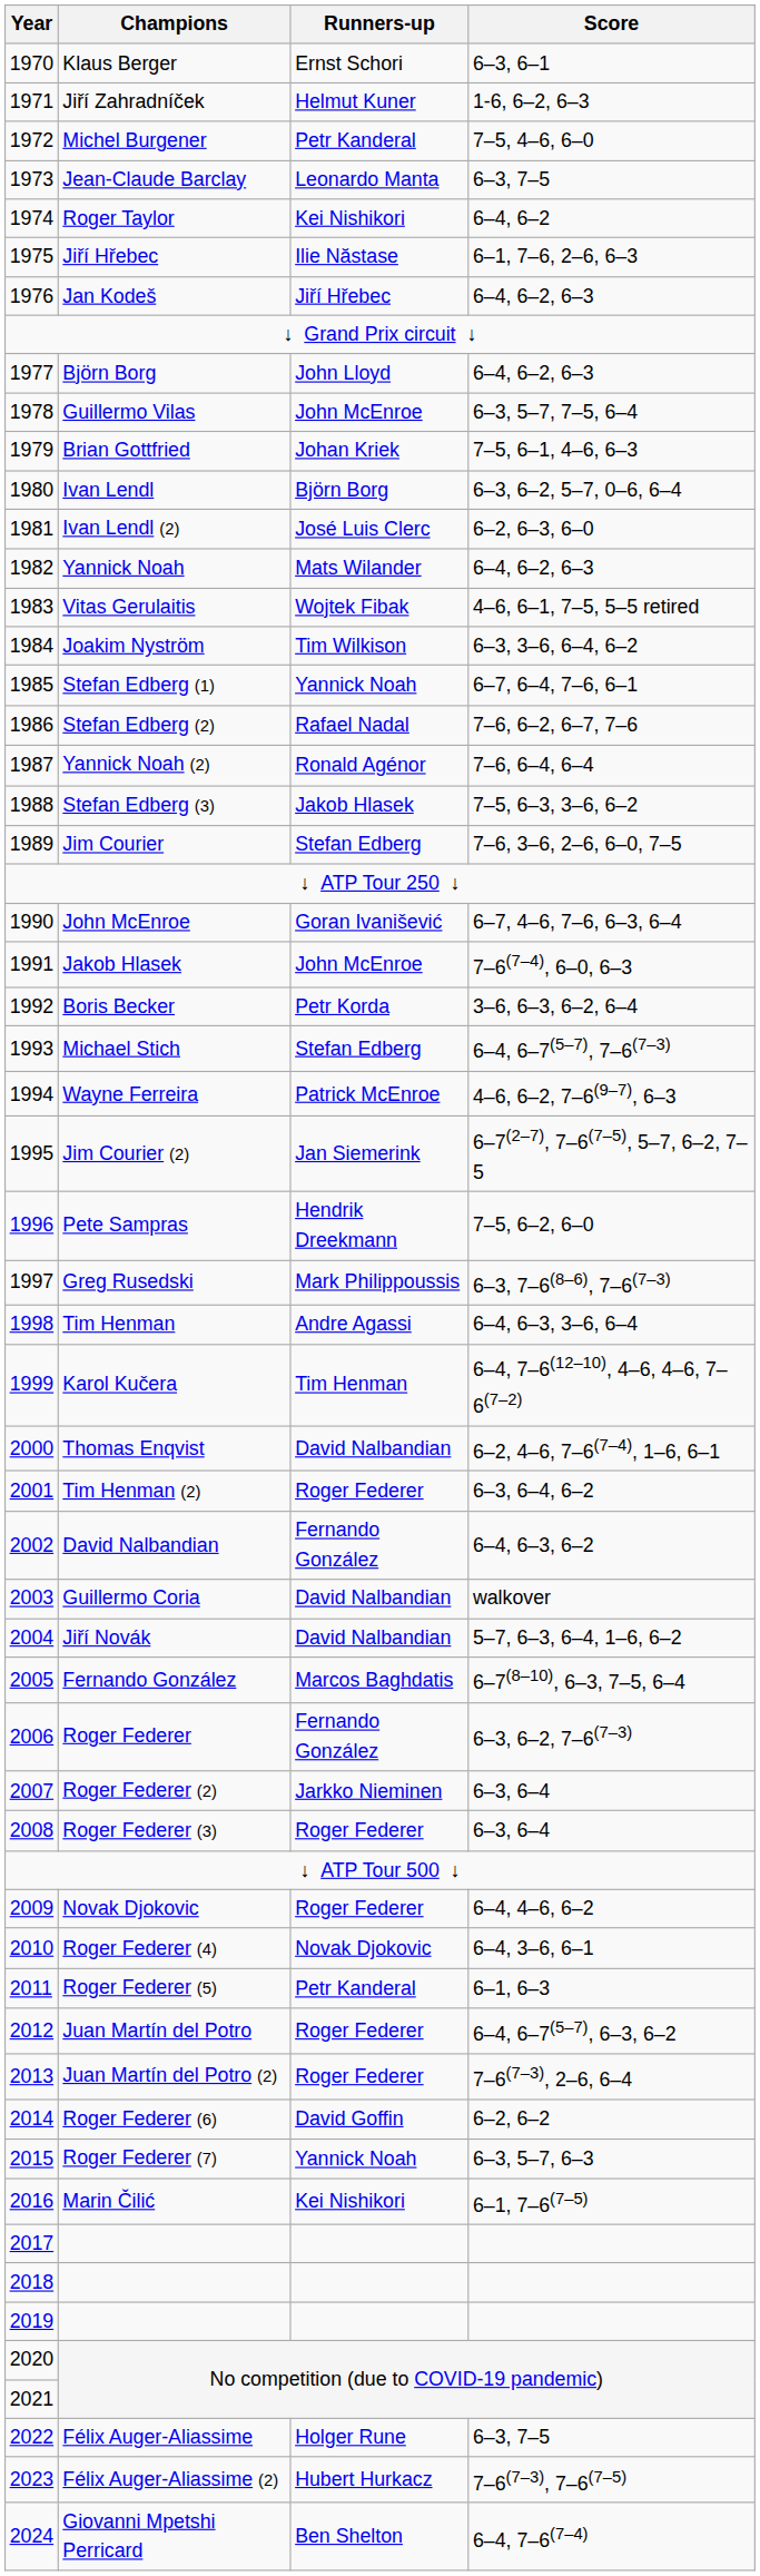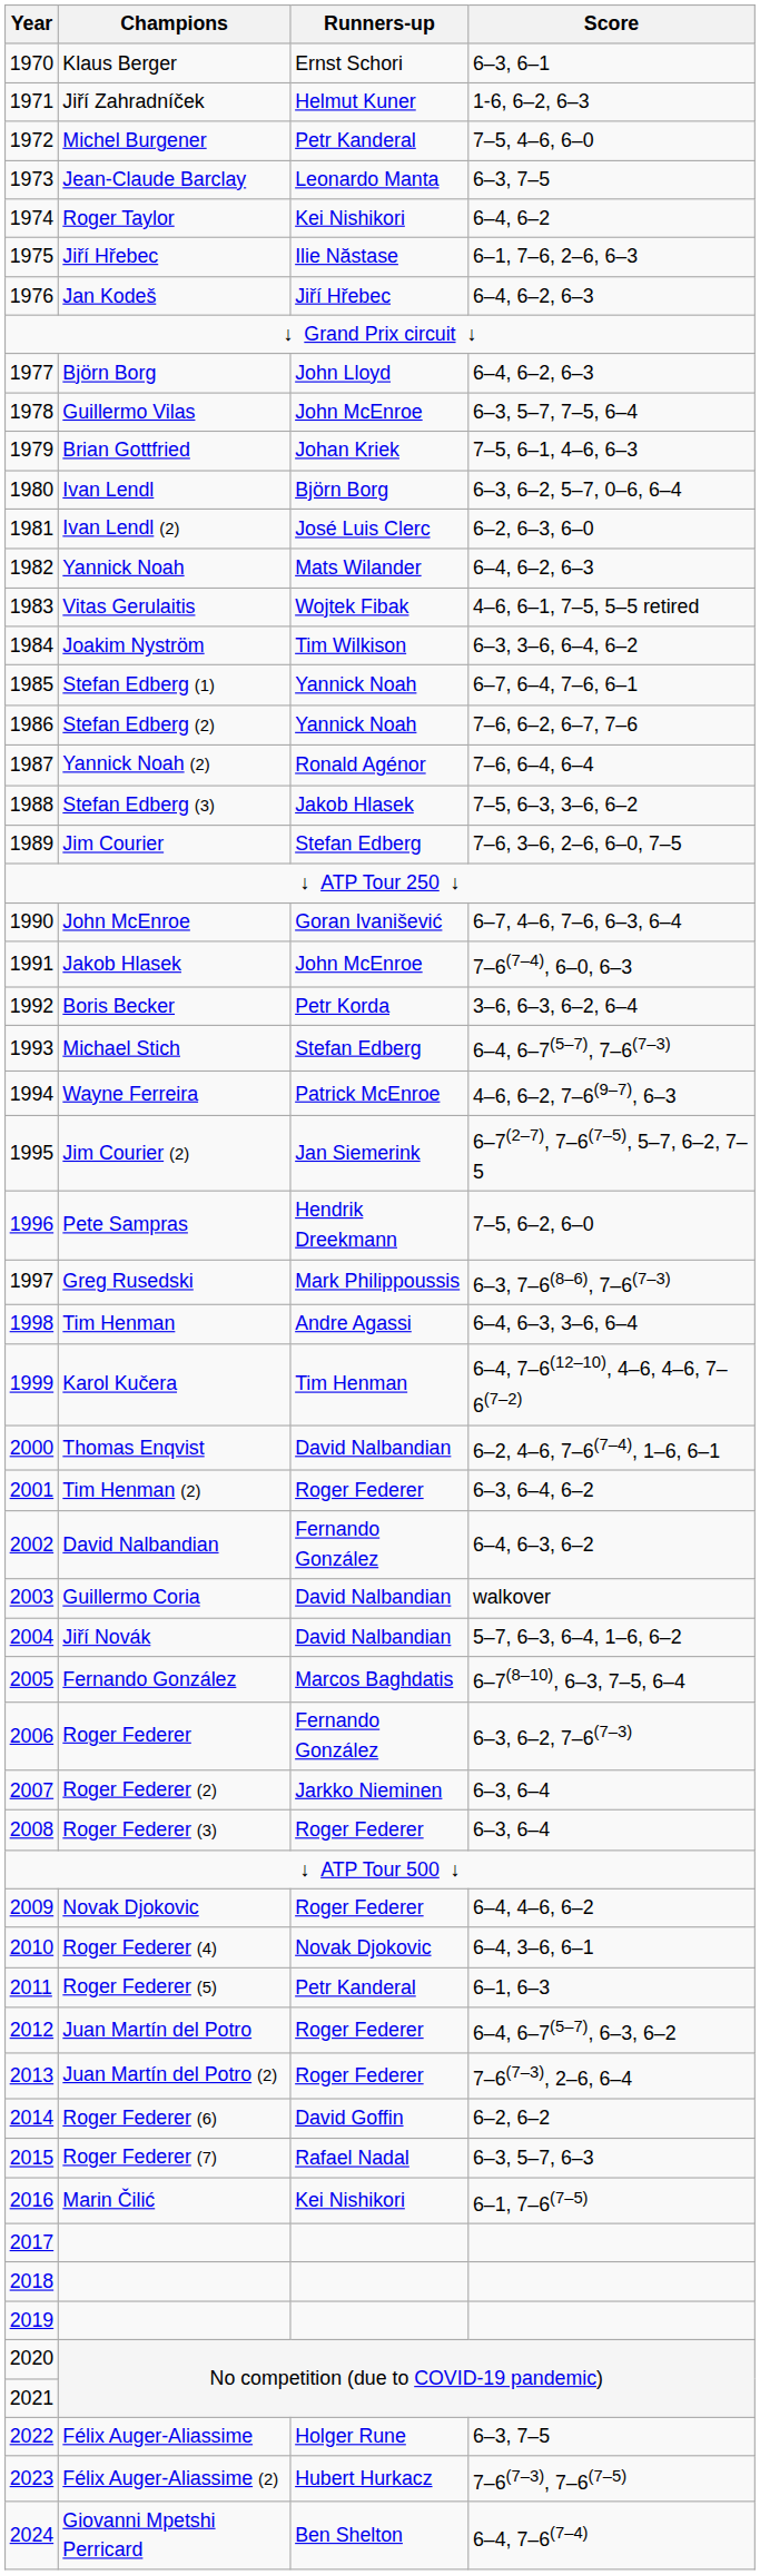Stefan Edberg (2) | Runners-up: Rafael Nadal -> Yannick Noah
Roger Federer (7) | Runners-up: Yannick Noah -> Rafael Nadal
